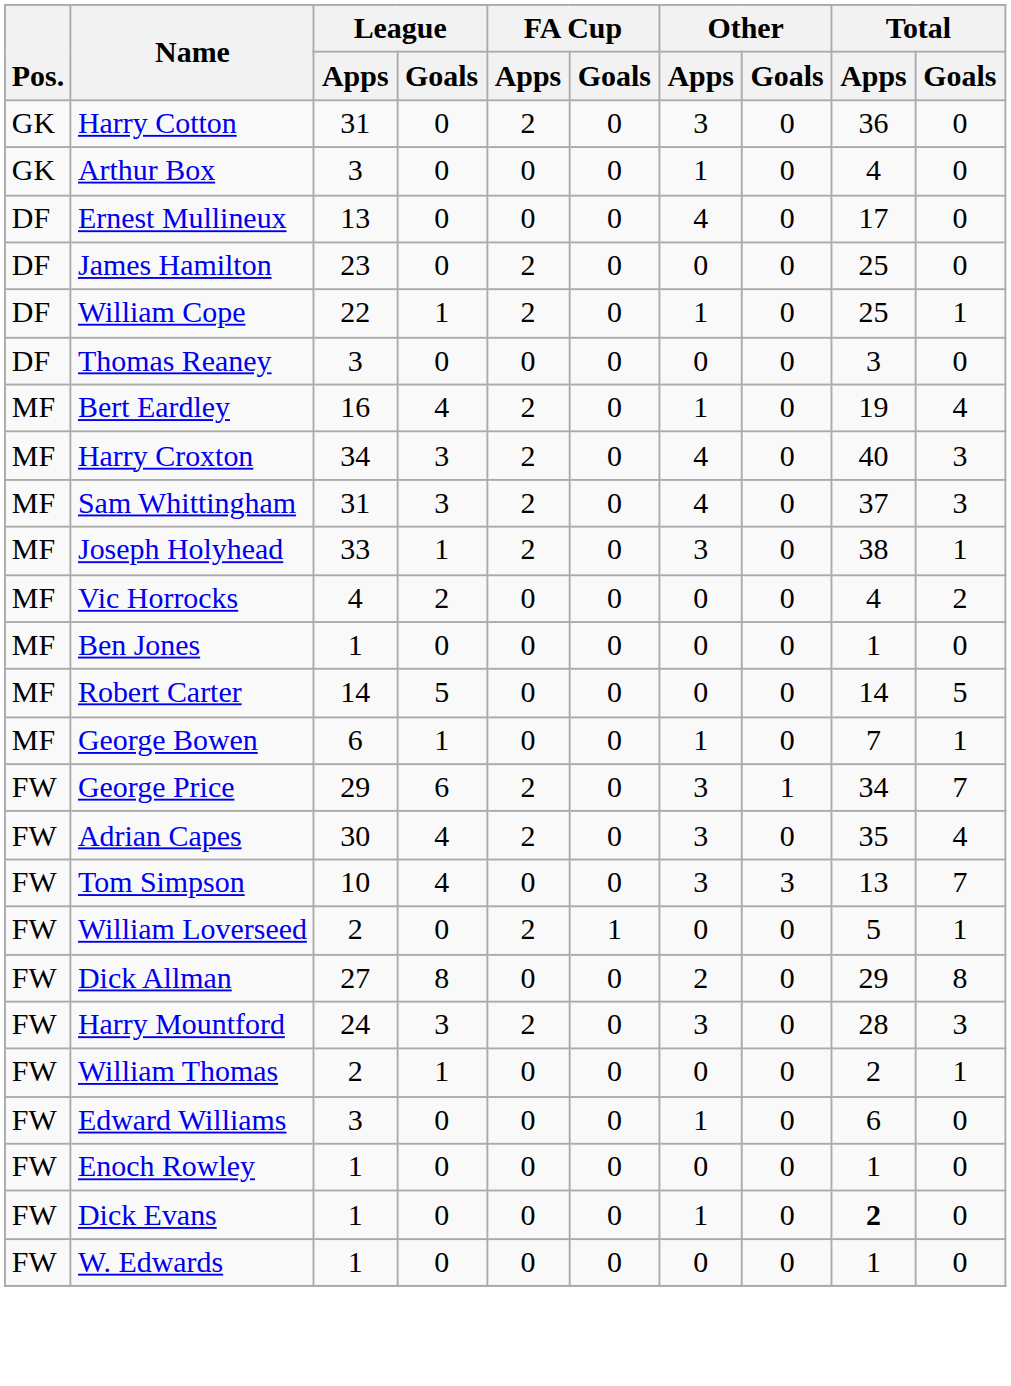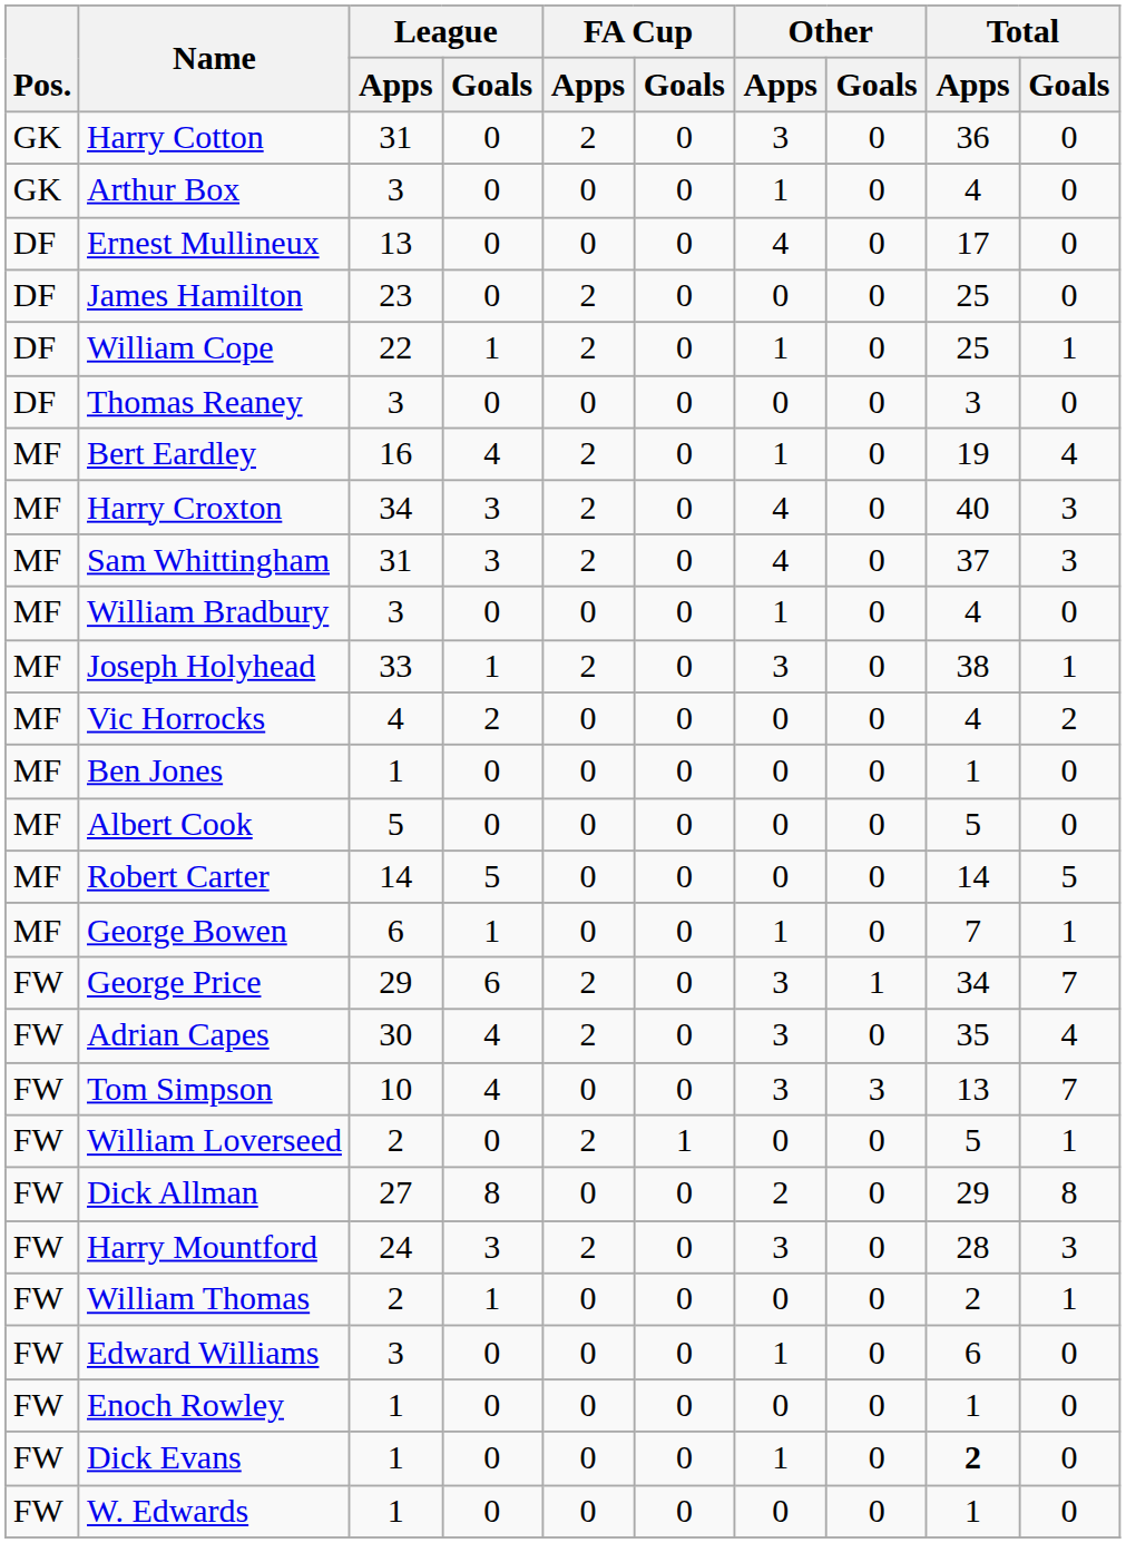+ row: MF | William Bradbury | 3 | 0 | 0 | 0 | 1 | 0 | 4 | 0
+ row: MF | Albert Cook | 5 | 0 | 0 | 0 | 0 | 0 | 5 | 0
